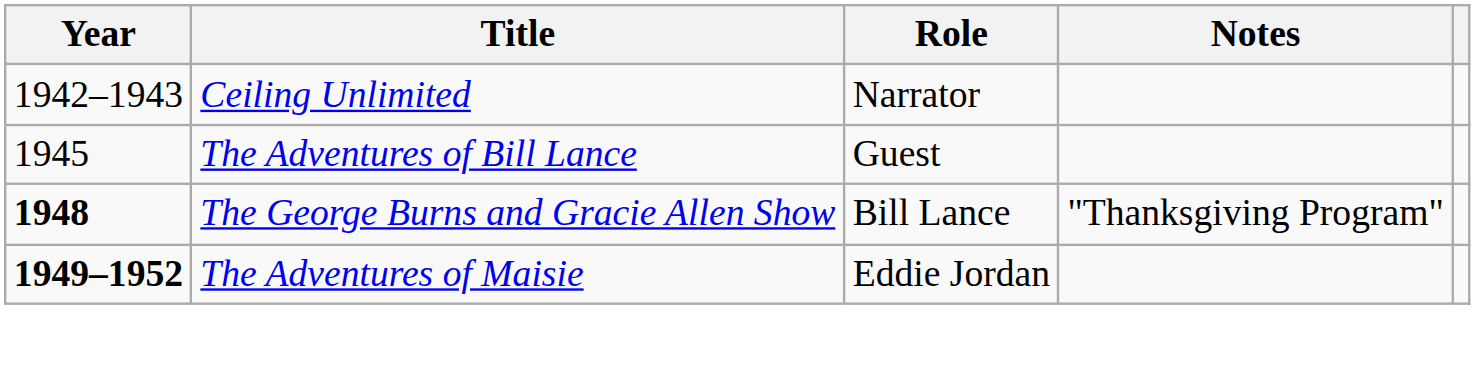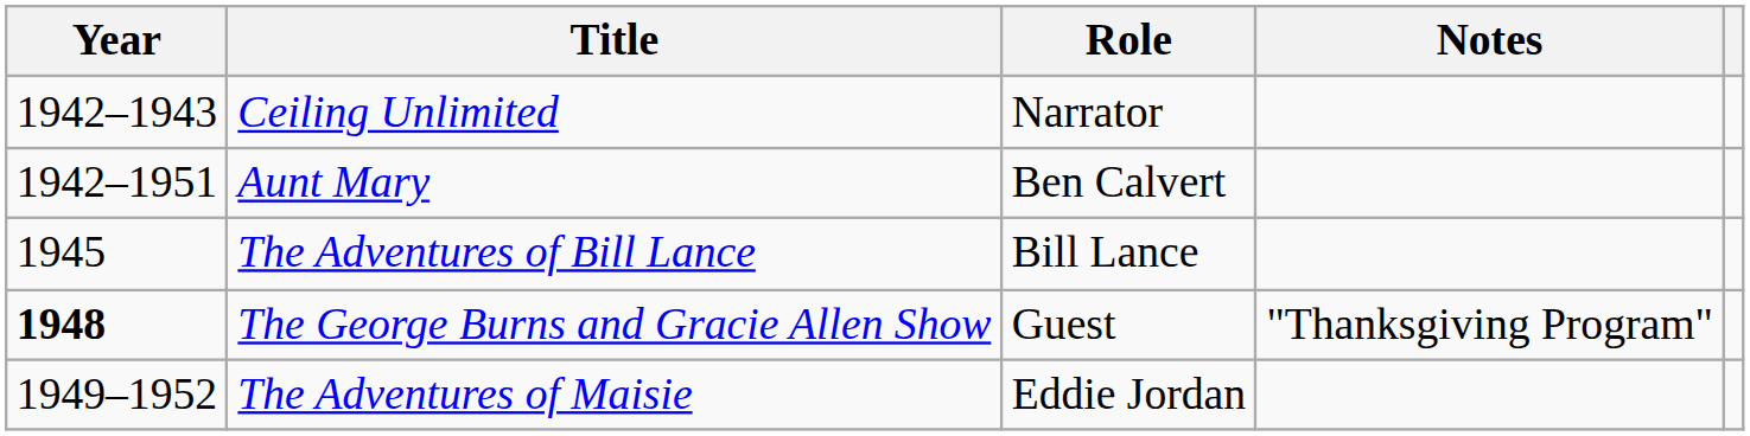+ row: 1942–1951 | Aunt Mary | Ben Calvert
The Adventures of Bill Lance | Role: Guest -> Bill Lance
The George Burns and Gracie Allen Show | Role: Bill Lance -> Guest
The Adventures of Maisie | Year: bold -> normal
